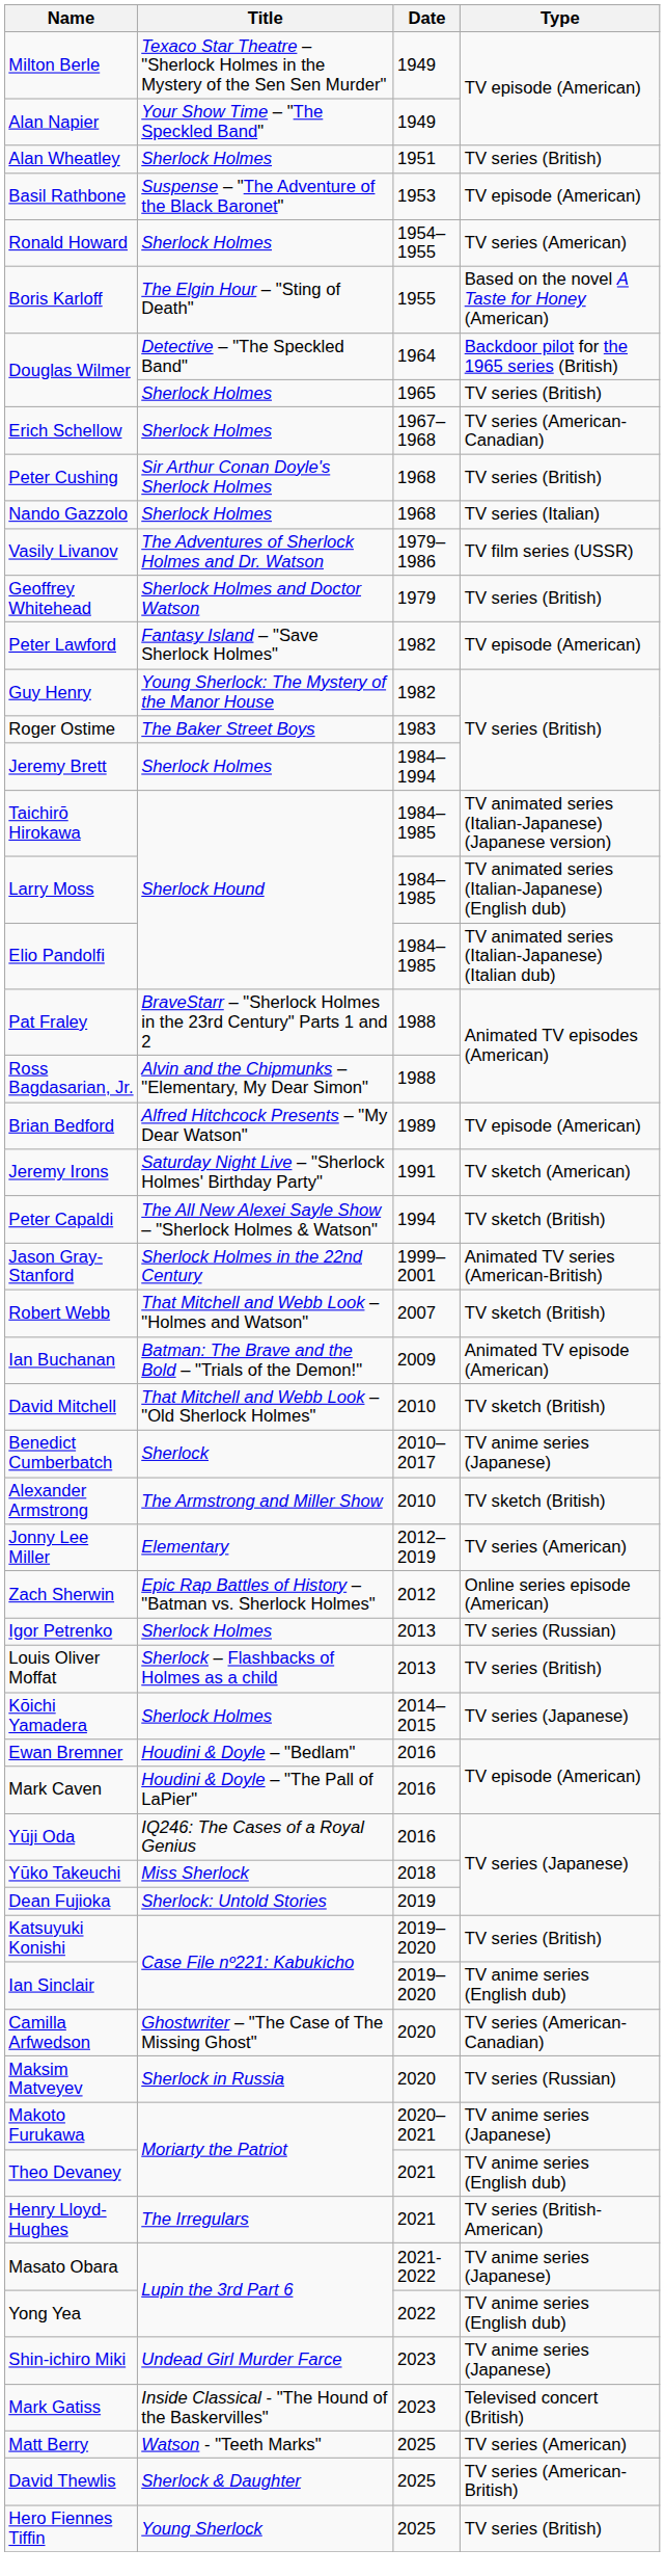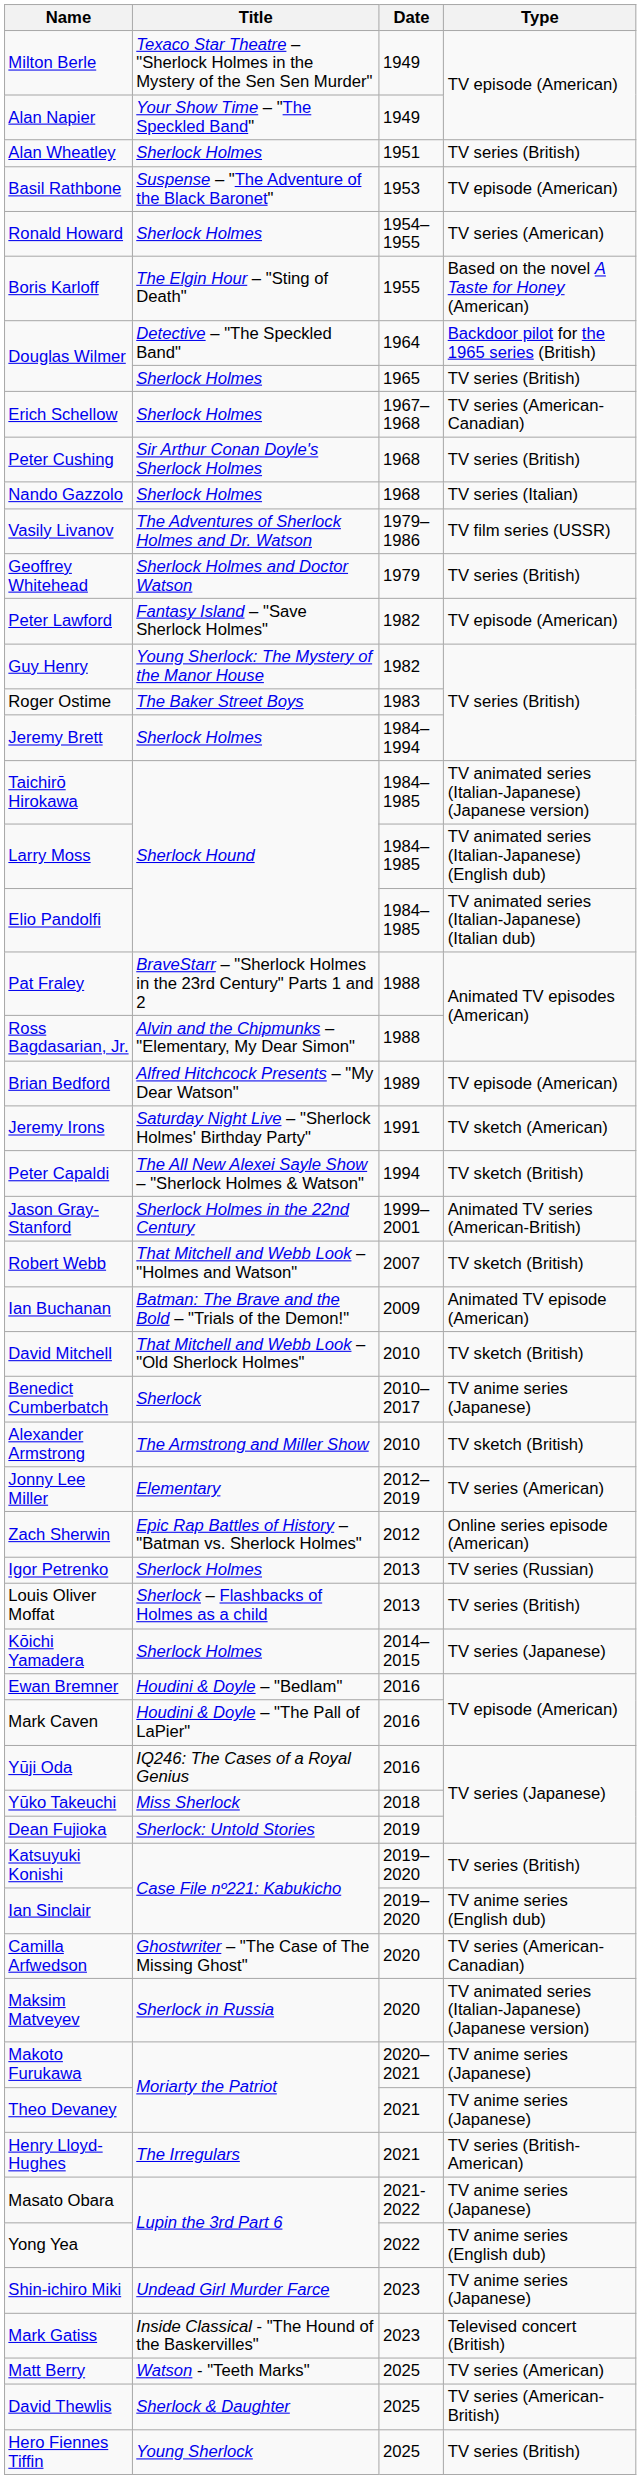Maksim Matveyev | Type: TV series (Russian) -> TV animated series (Italian-Japanese) (Japanese version)
Theo Devaney | Type: TV anime series (English dub) -> TV anime series (Japanese)
